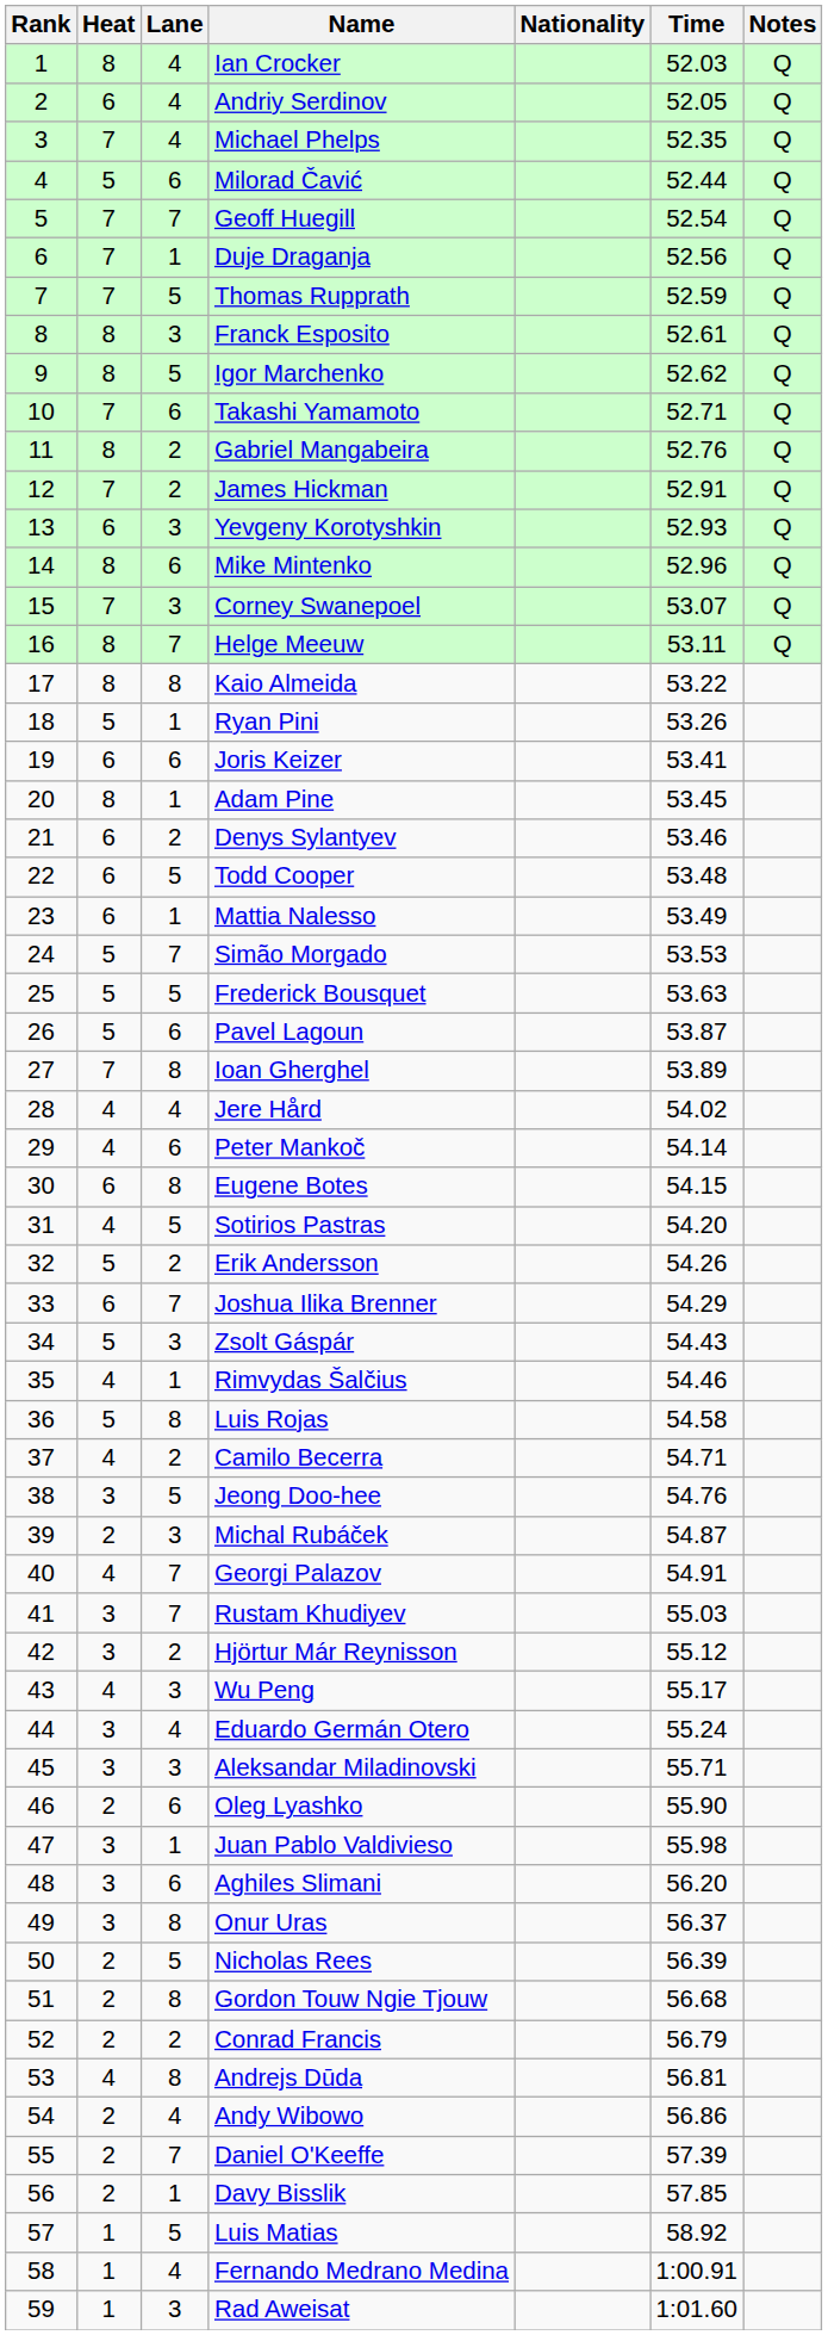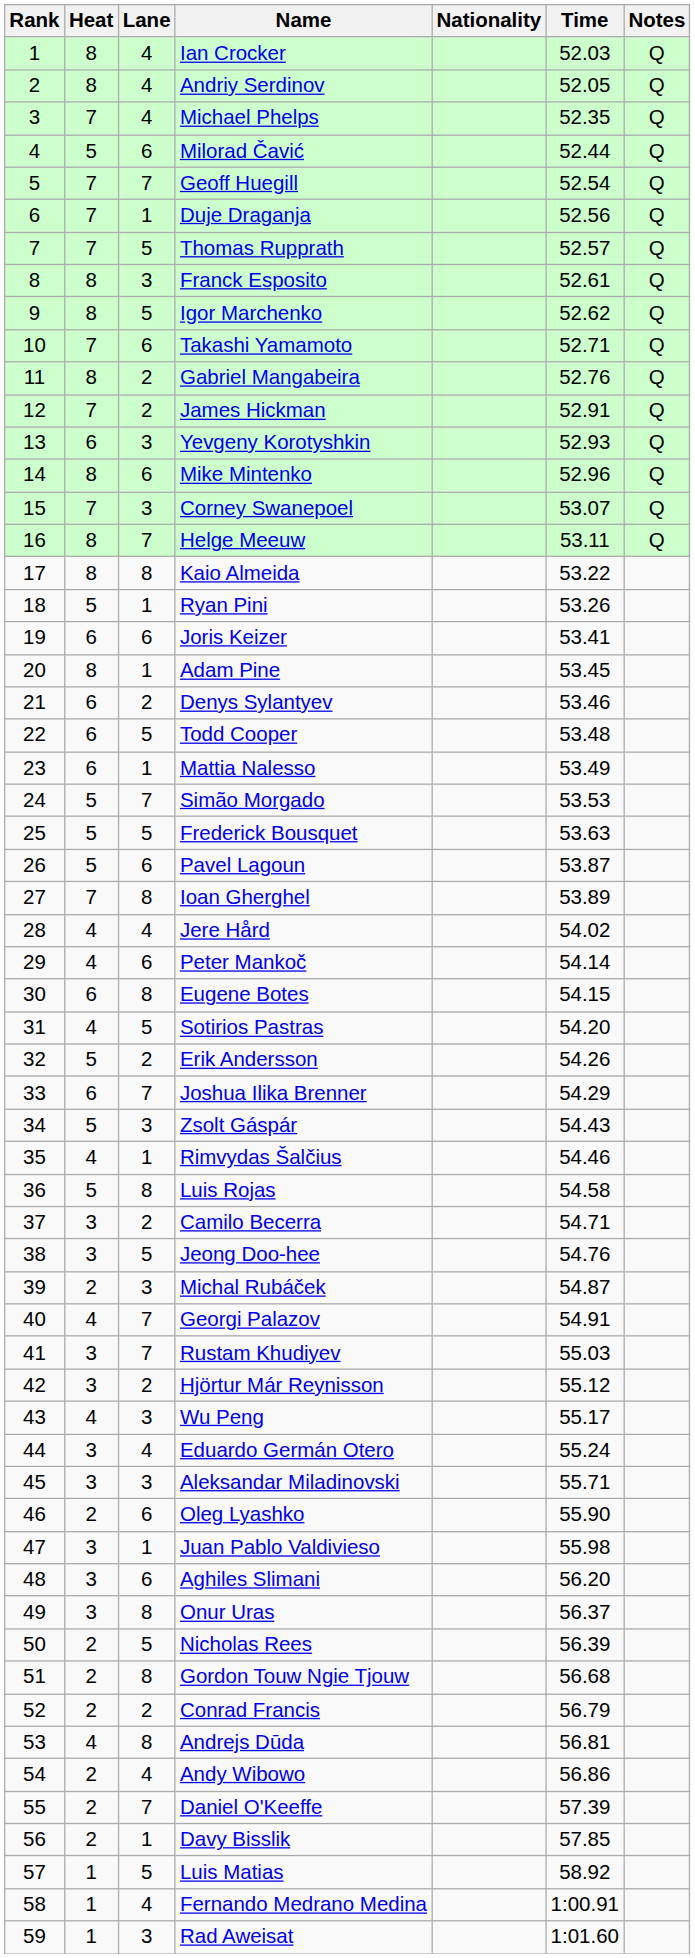Andriy Serdinov | Heat: 6 -> 8
Thomas Rupprath | Time: 52.59 -> 52.57
Camilo Becerra | Heat: 4 -> 3
